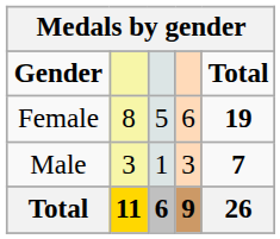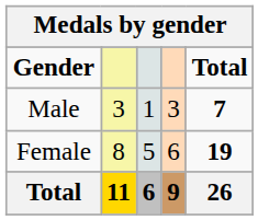rows swapped: Male <-> Female
